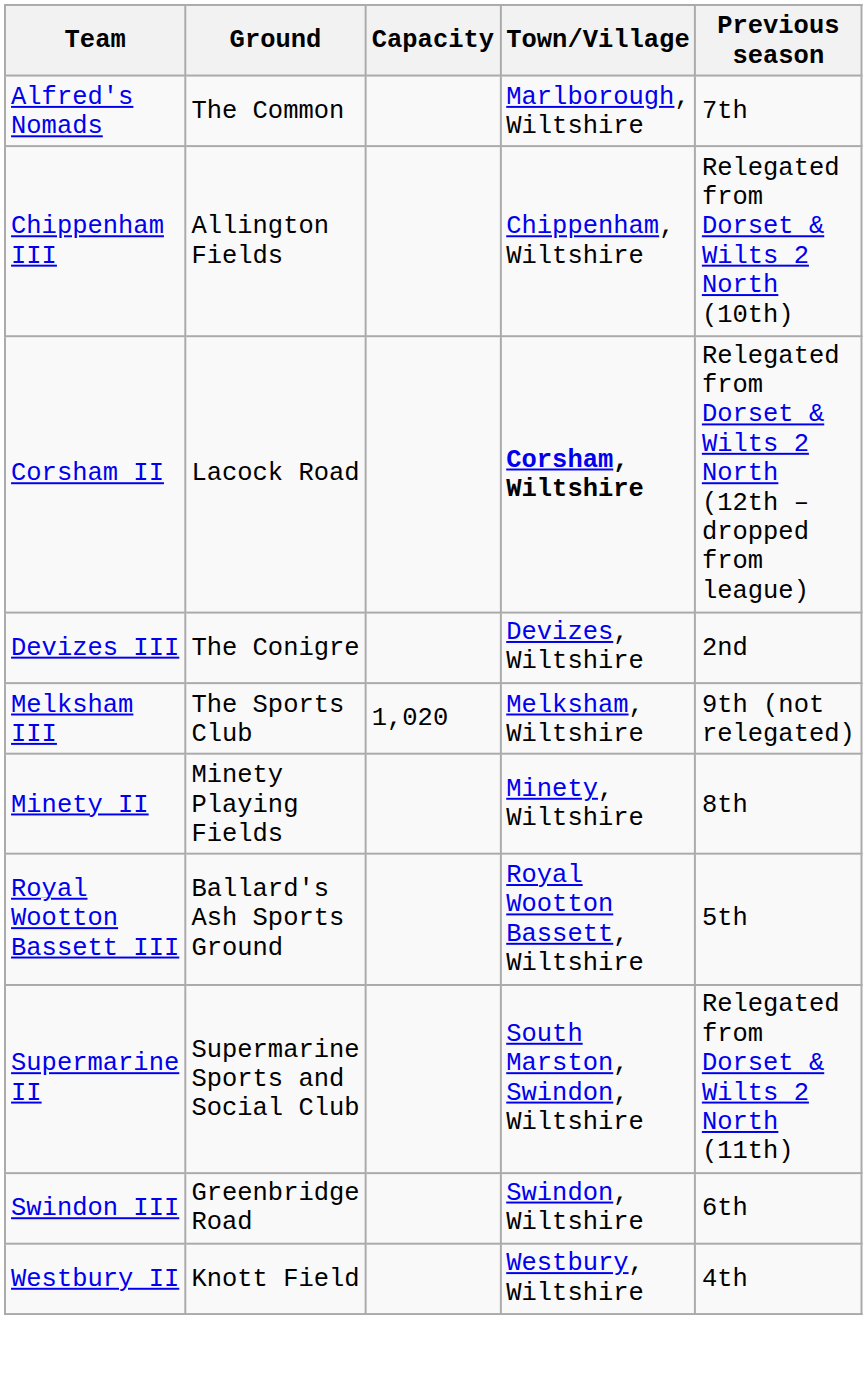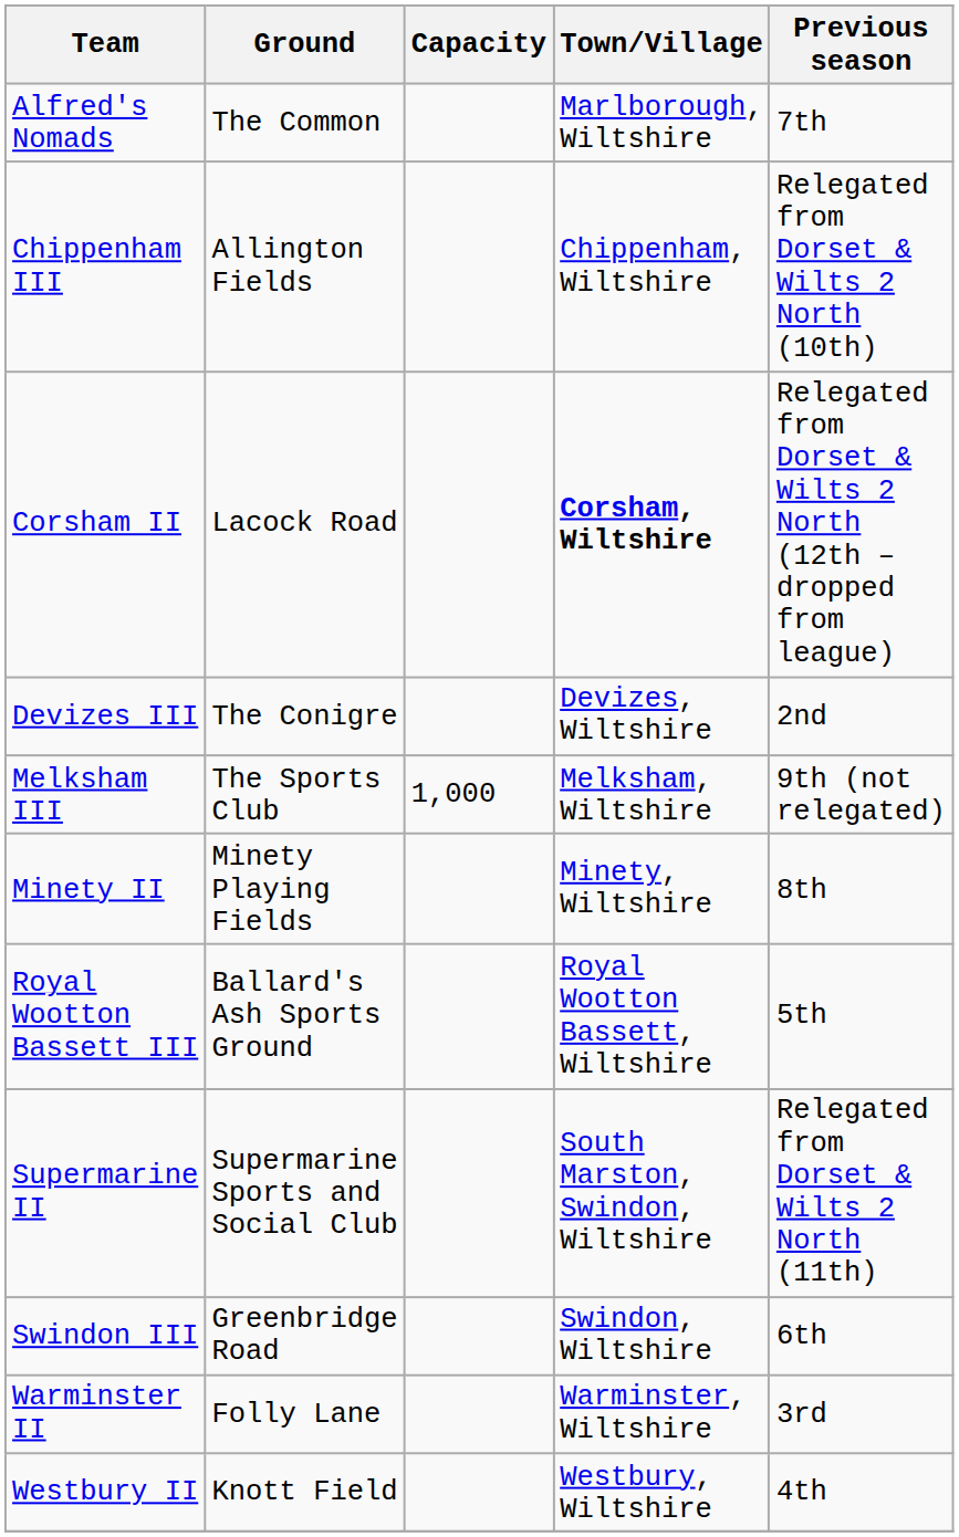Melksham III | Capacity: 1,020 -> 1,000
+ row: Warminster II | Folly Lane | Warminster, Wiltshire | 3rd
